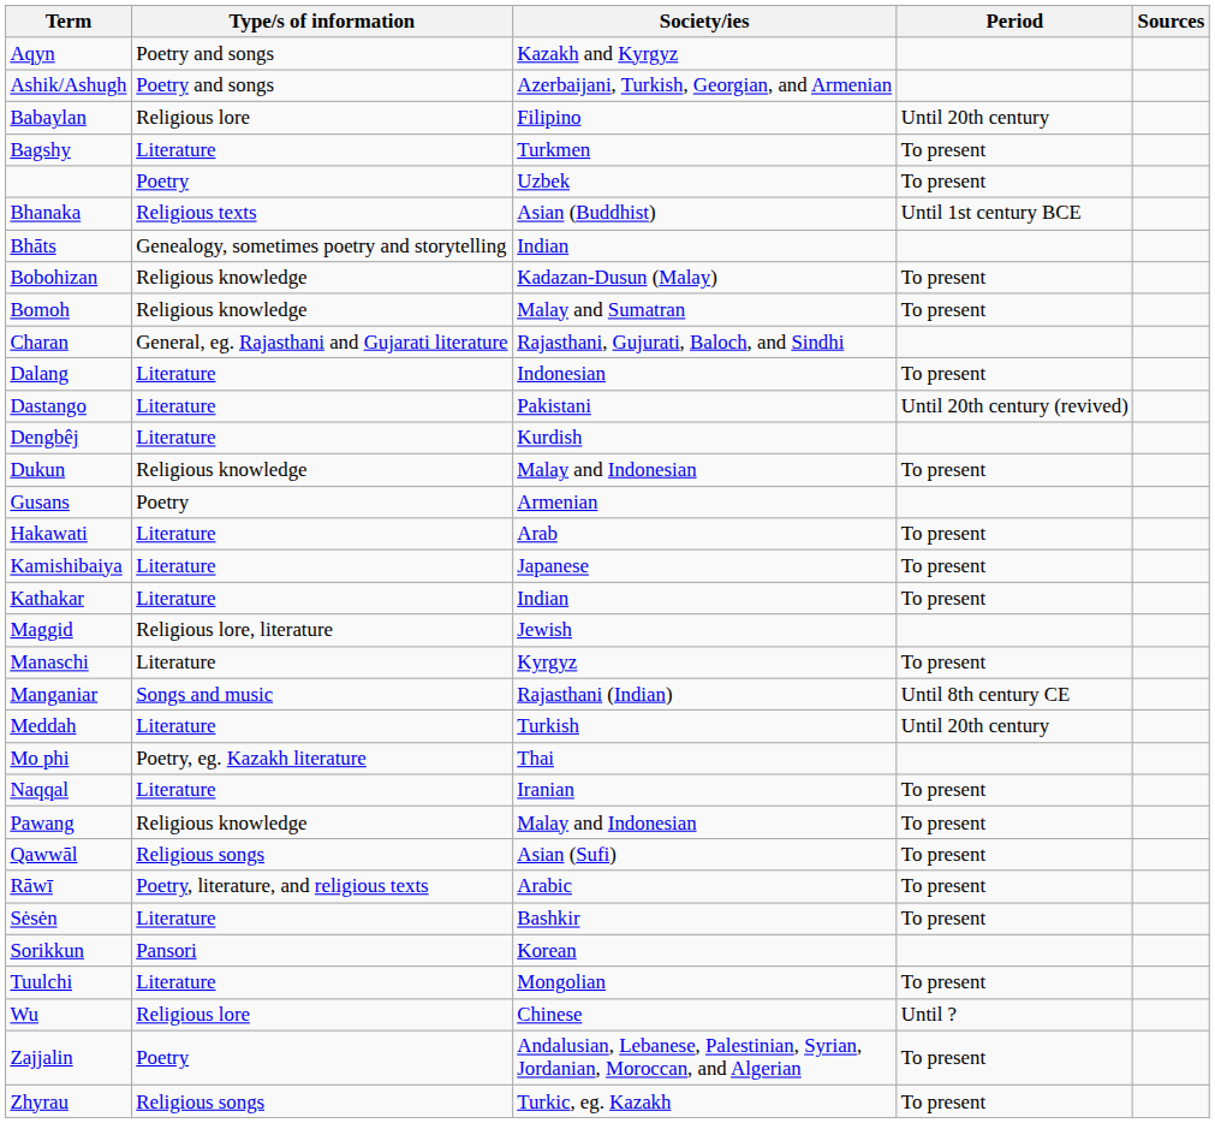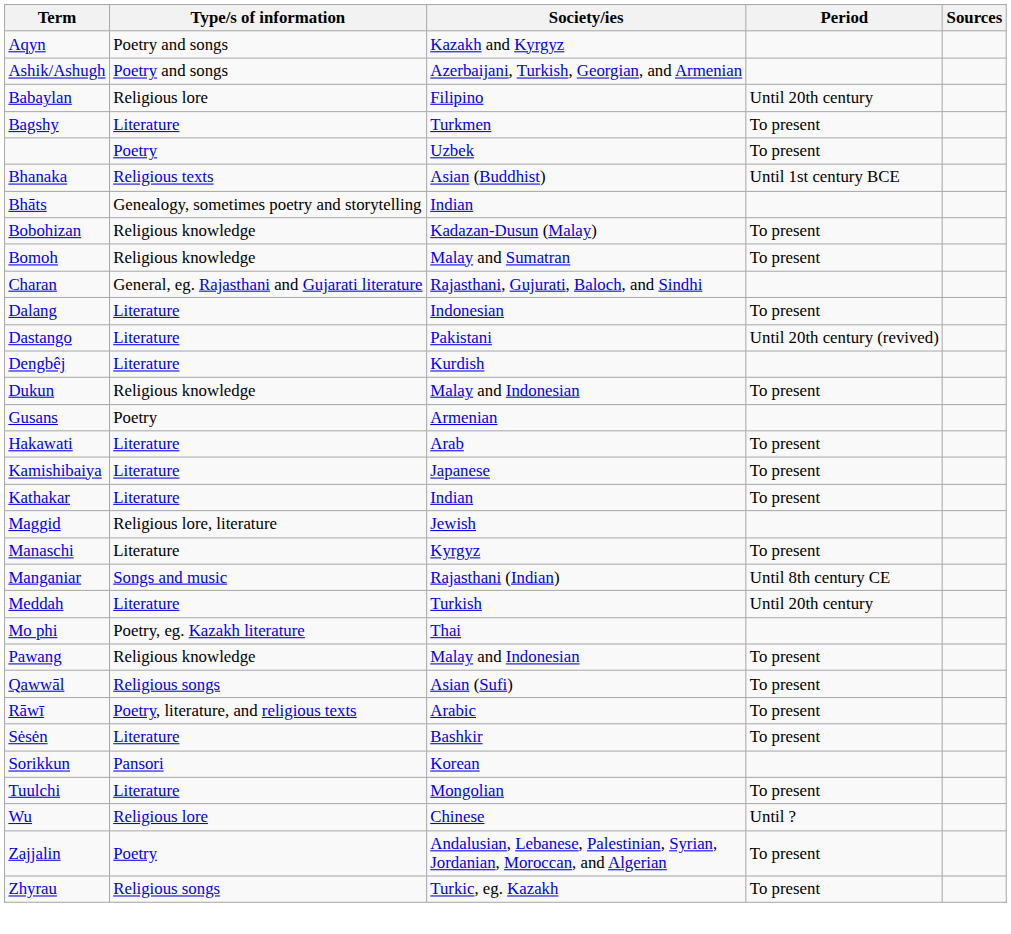- row: Naqqal | Literature | Iranian | To present
